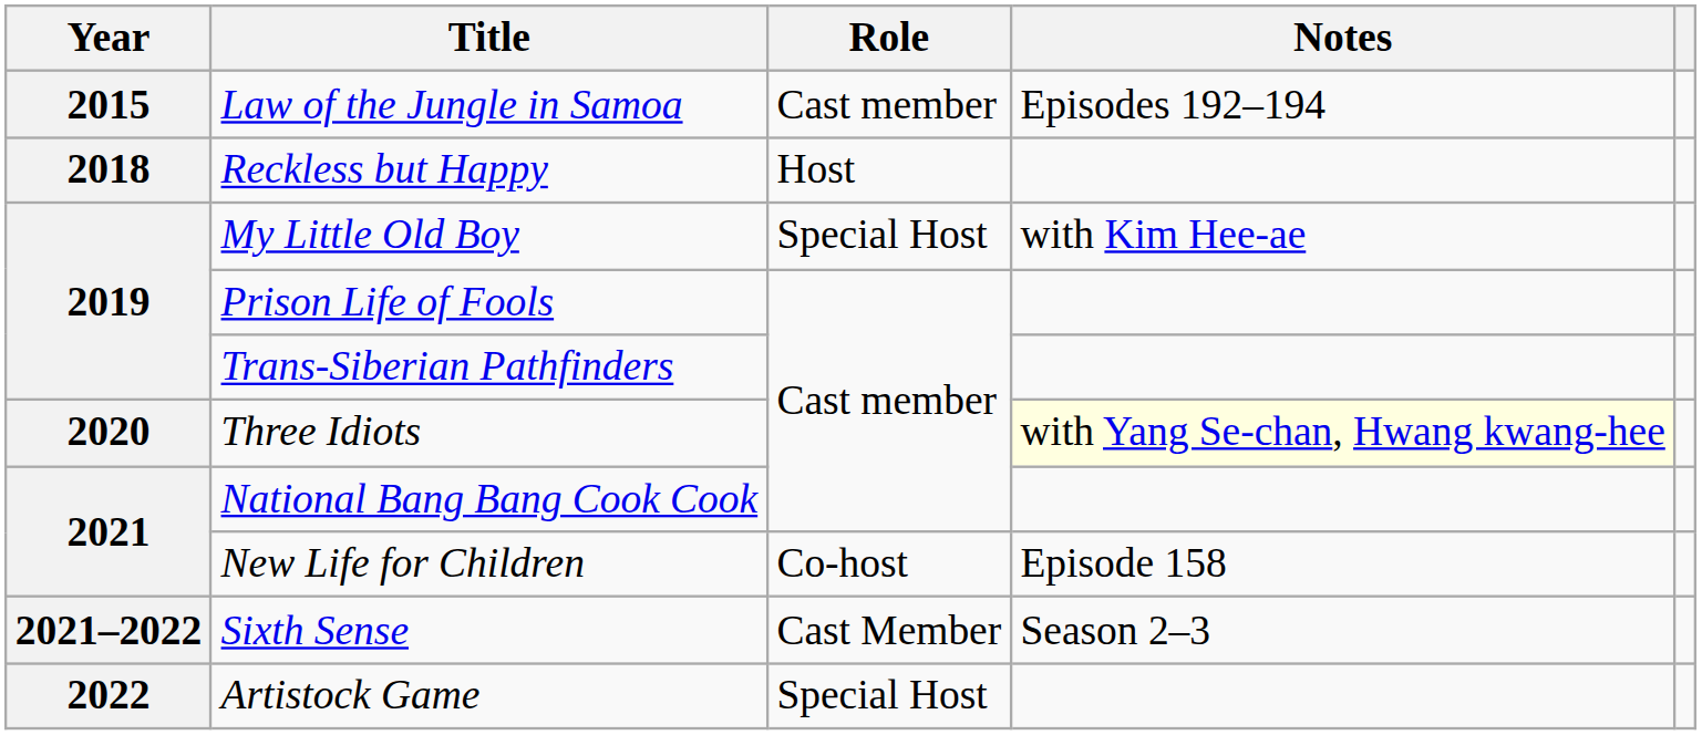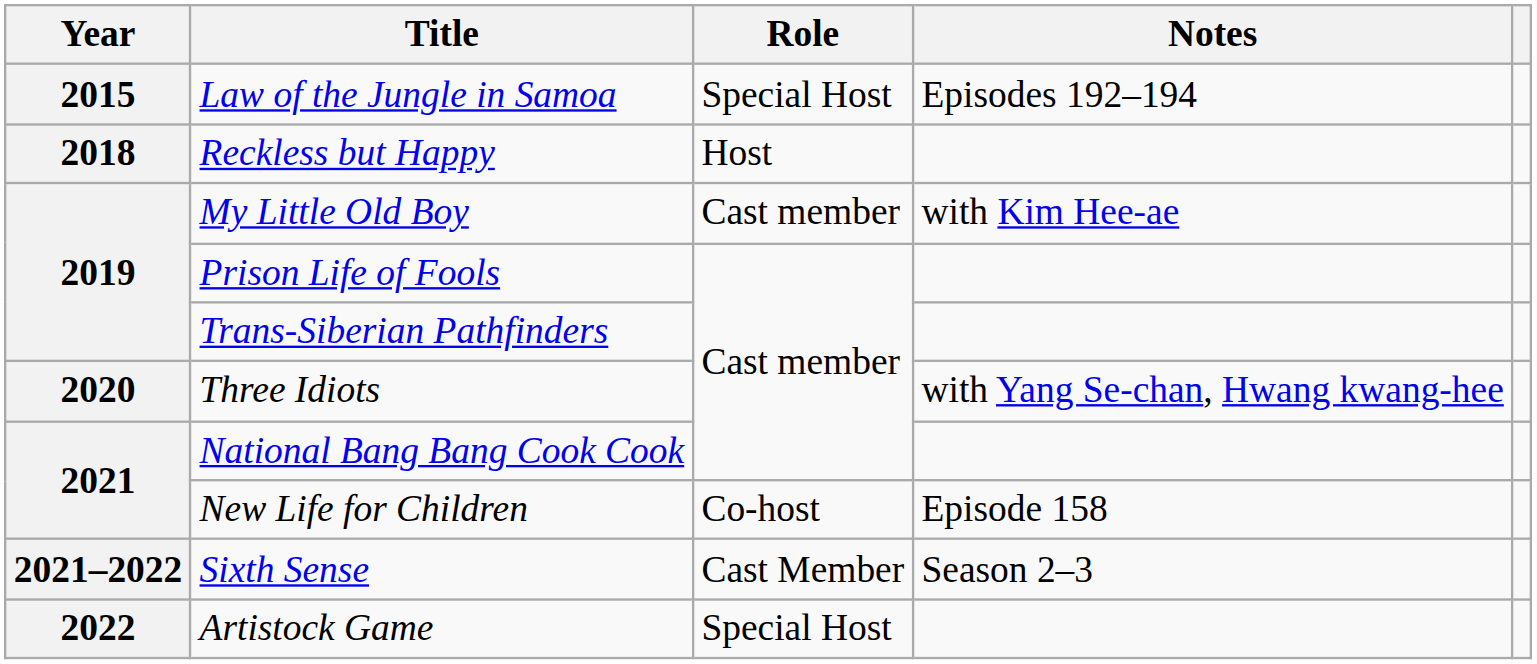Law of the Jungle in Samoa | Role: Cast member -> Special Host
My Little Old Boy | Role: Special Host -> Cast member
Three Idiots | Notes: lightyellow background -> no background
